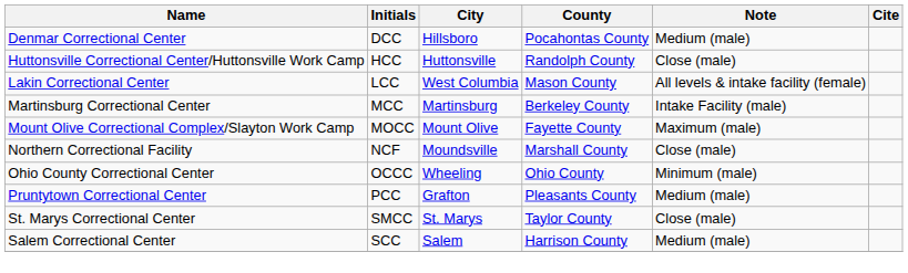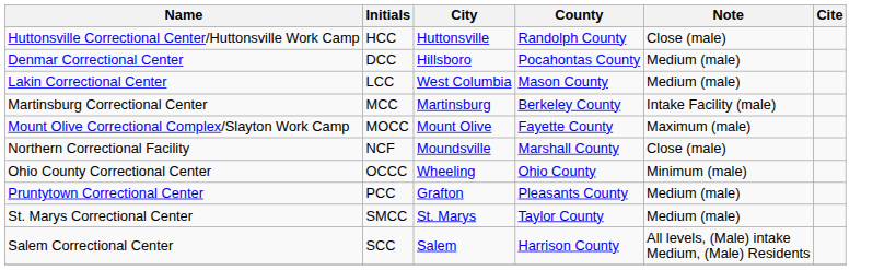rows swapped: Denmar Correctional Center <-> Huttonsville Correctional Center/Huttonsville Work Camp
Lakin Correctional Center | Note: All levels & intake facility (female) -> Medium (male)
St. Marys Correctional Center | Note: Close (male) -> Medium (male)
Salem Correctional Center | Note: Medium (male) -> All levels, (Male) intake Medium, (Male) Residents
